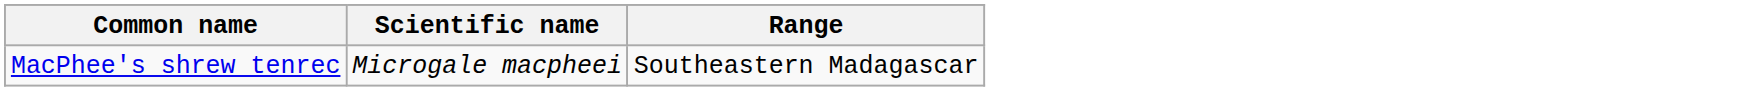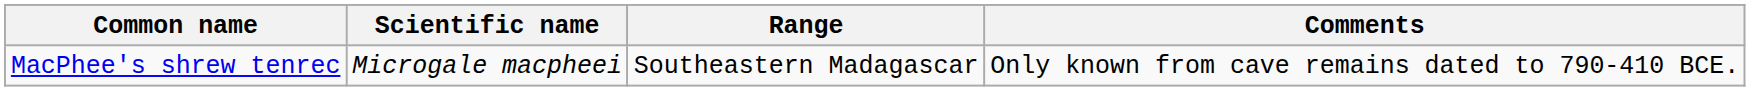+ column: Comments | Only known from cave remains dated to 790-410 BCE.
